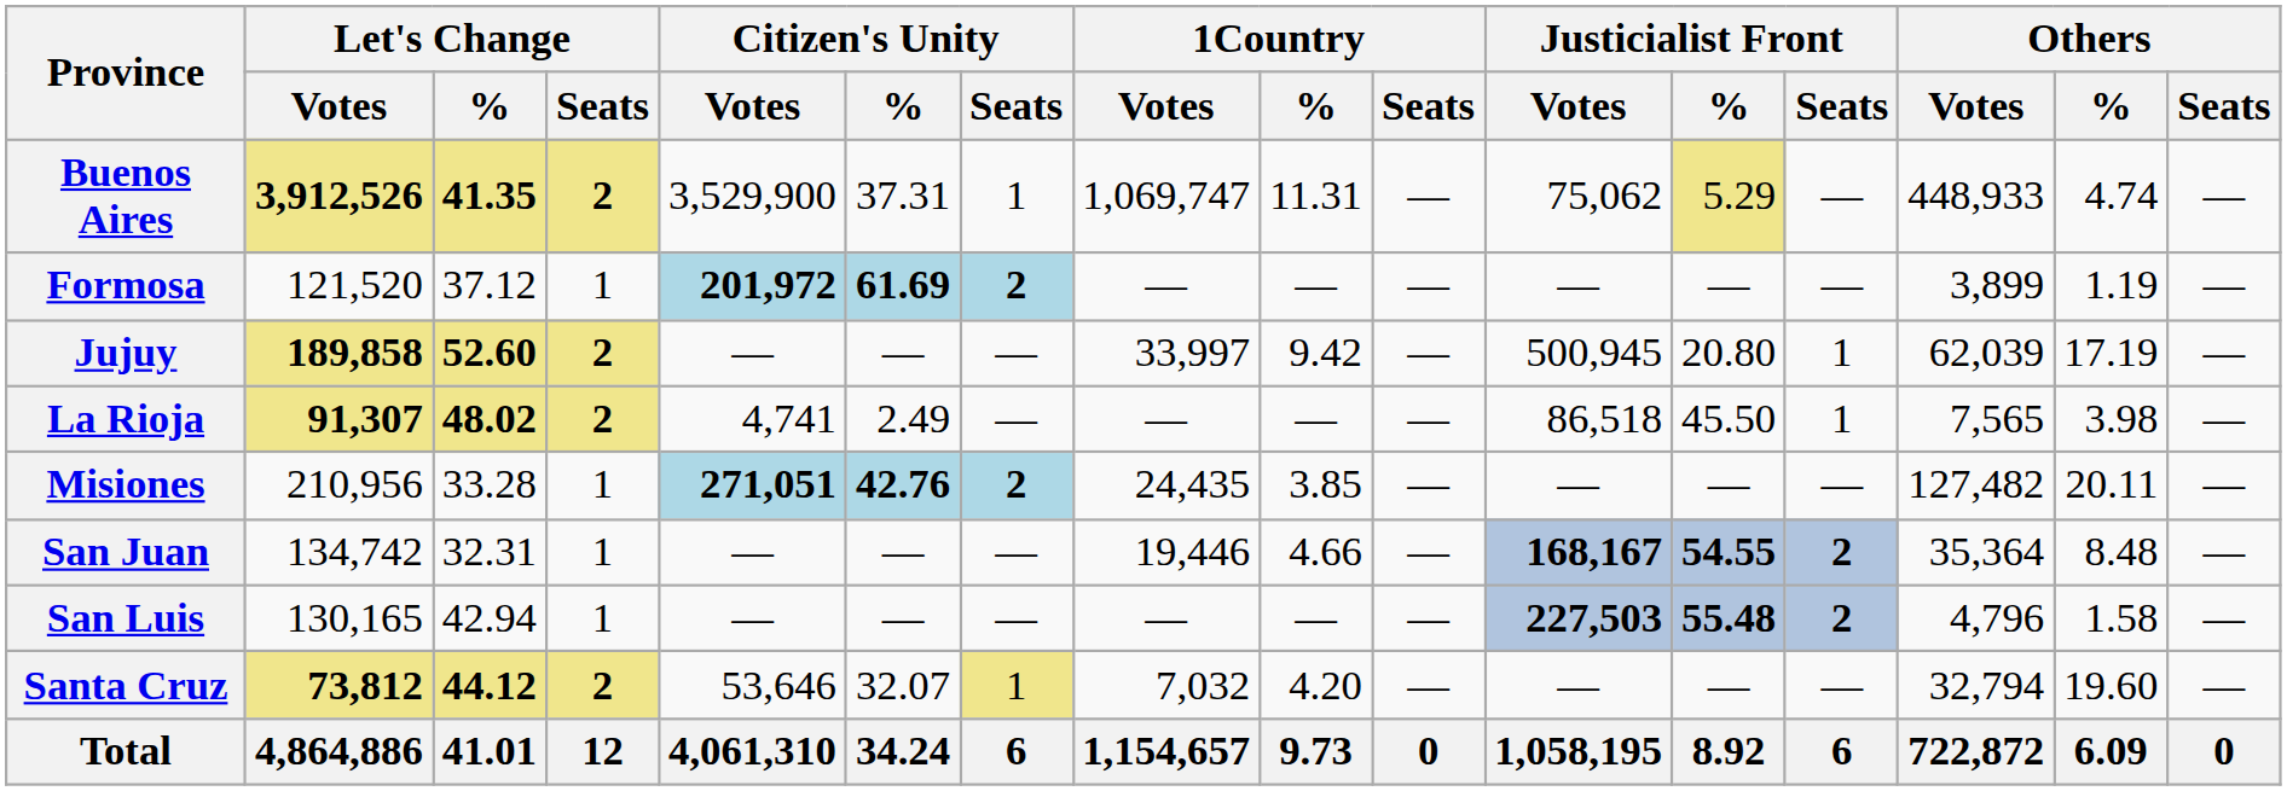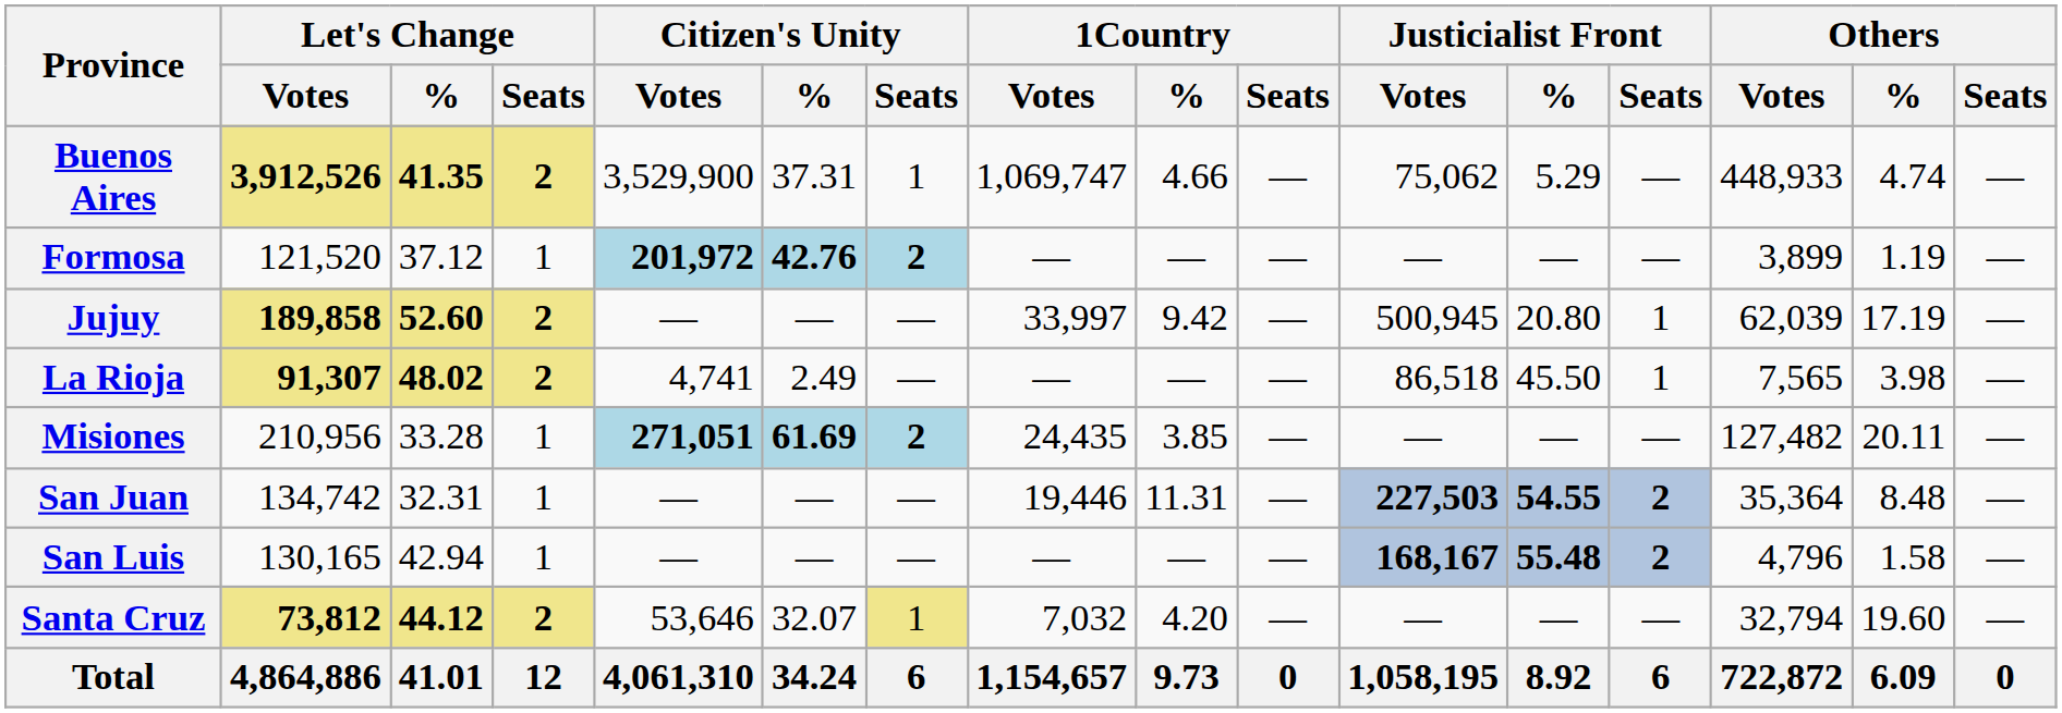Buenos Aires | 1Country / %: 11.31 -> 4.66
Buenos Aires | Justicialist Front / %: khaki background -> no background
Formosa | Citizen's Unity / %: 61.69 -> 42.76
Misiones | Citizen's Unity / %: 42.76 -> 61.69
San Juan | 1Country / %: 4.66 -> 11.31
San Juan | Justicialist Front / Votes: 168,167 -> 227,503
San Luis | Justicialist Front / Votes: 227,503 -> 168,167
